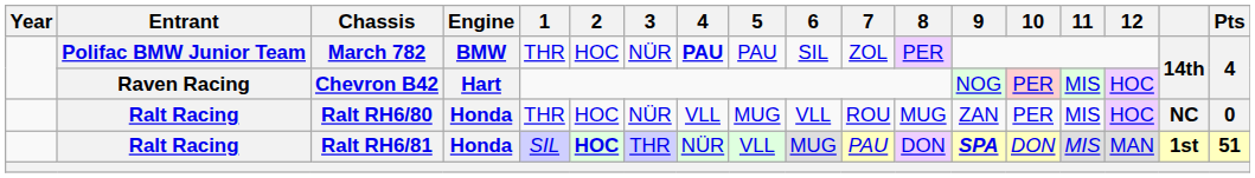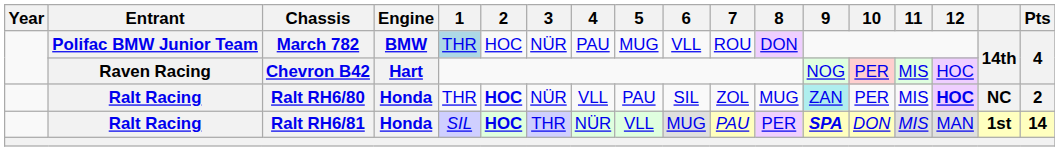March 782 | 1: no background -> lightblue background
March 782 | 4: bold -> normal
March 782 | 5: PAU -> MUG
March 782 | 6: SIL -> VLL
March 782 | 7: ZOL -> ROU
March 782 | 8: PER -> DON
Ralt RH6/80 | 2: normal -> bold
Ralt RH6/80 | 5: MUG -> PAU
Ralt RH6/80 | 6: VLL -> SIL
Ralt RH6/80 | 7: ROU -> ZOL
Ralt RH6/80 | 9: no background -> paleturquoise background
Ralt RH6/80 | 12: normal -> bold
Ralt RH6/80 | Pts: 0 -> 2
Ralt RH6/81 | 8: DON -> PER
Ralt RH6/81 | Pts: 51 -> 14
